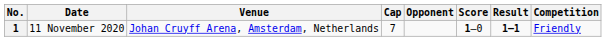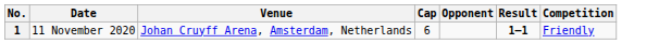- column: Score | 1–0
1 | Cap: 7 -> 6
